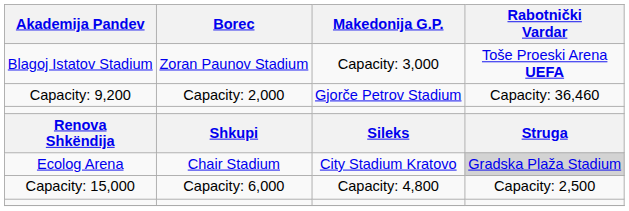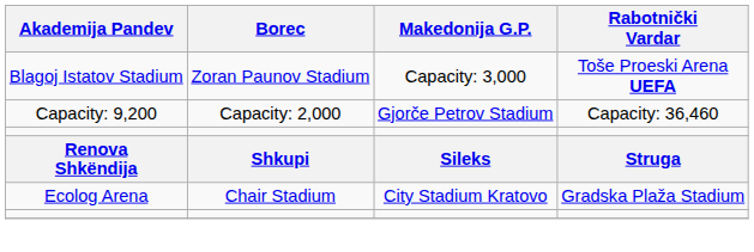Ecolog Arena | Rabotnički Vardar: lightgrey background -> no background
- row: Capacity: 15,000 | Capacity: 6,000 | Capacity: 4,800 | Capacity: 2,500
